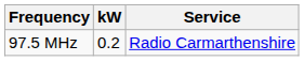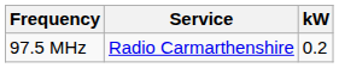columns swapped: kW <-> Service
